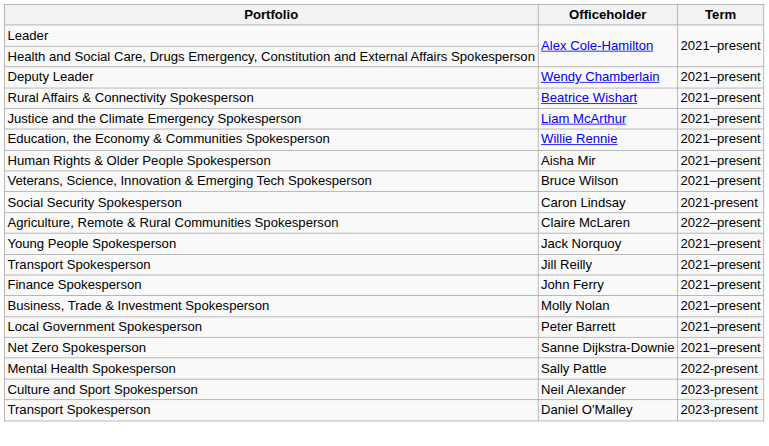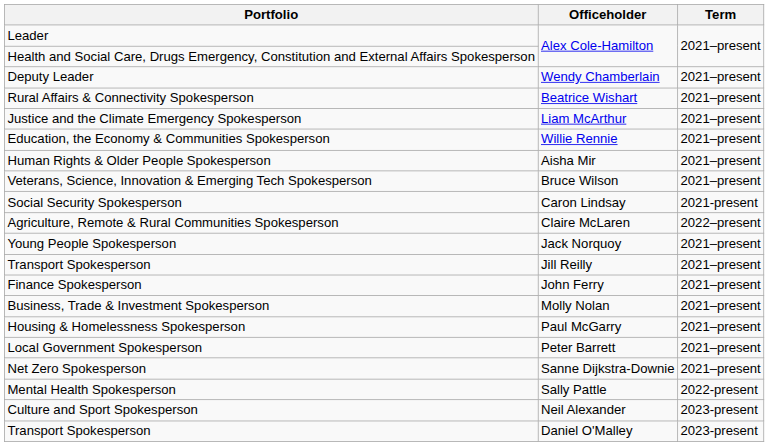+ row: Housing & Homelessness Spokesperson | Paul McGarry | 2021–present
